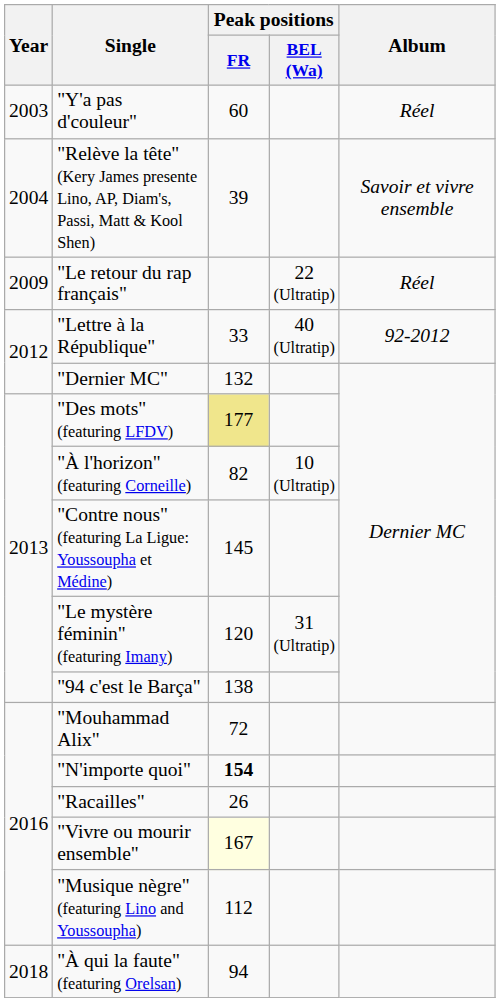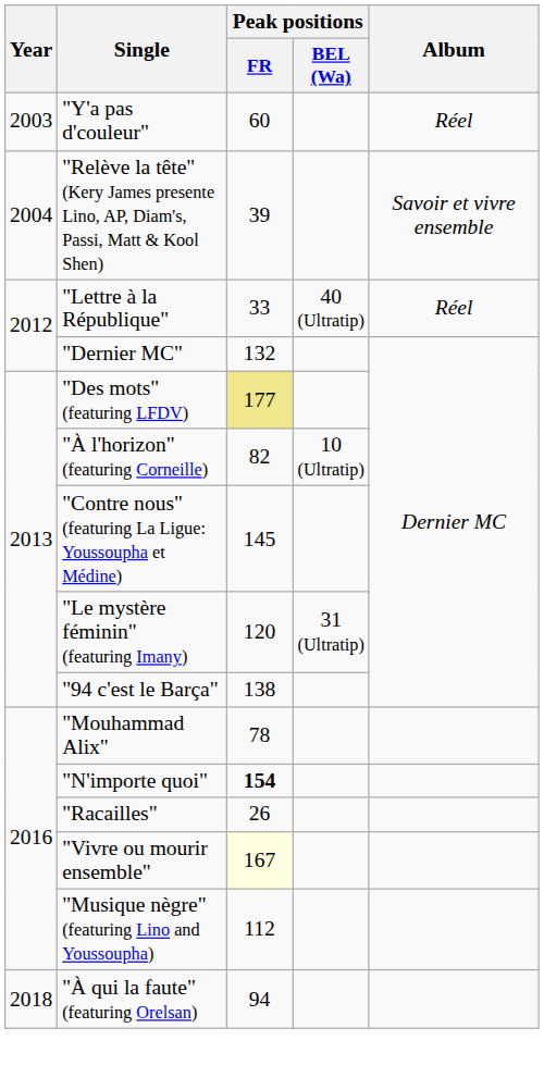- row: 2009 | "Le retour du rap français" | 22 (Ultratip) | Réel
"Lettre à la République" | Album: 92-2012 -> Réel
"Mouhammad Alix" | Peak positions / FR: 72 -> 78
